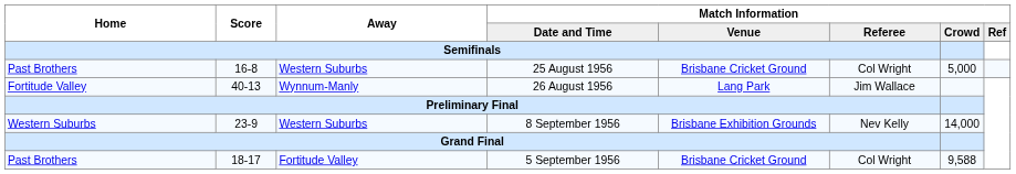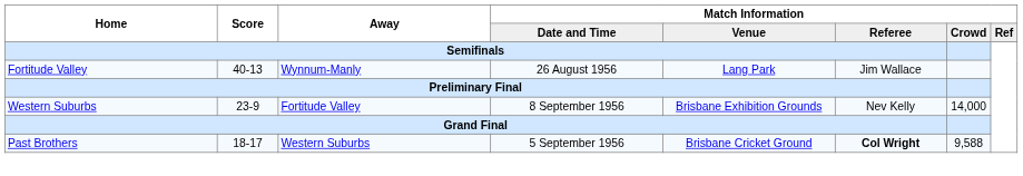- row: Past Brothers | 16-8 | Western Suburbs | 25 August 1956 | Brisbane Cricket Ground | Col Wright | 5,000
23-9 | Away: Western Suburbs -> Fortitude Valley
18-17 | Away: Fortitude Valley -> Western Suburbs
18-17 | column 6: normal -> bold
